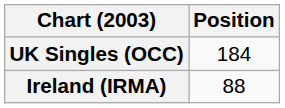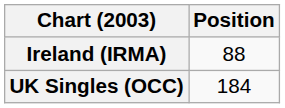rows swapped: Ireland (IRMA) <-> UK Singles (OCC)
